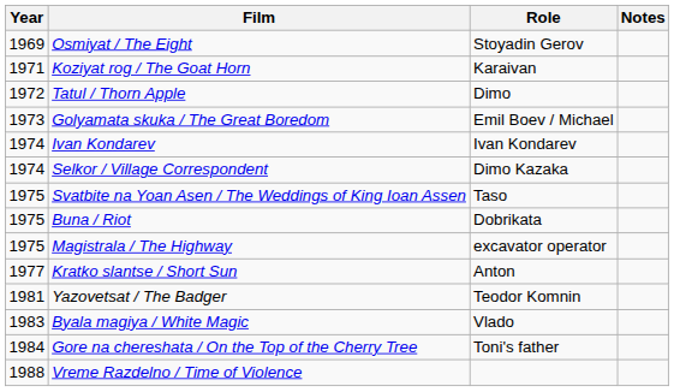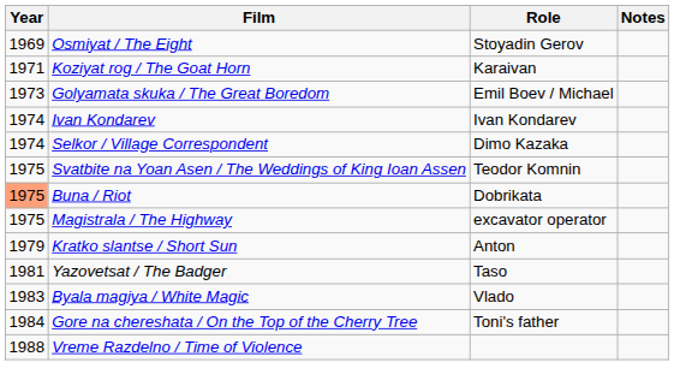- row: 1972 | Tatul / Thorn Apple | Dimo
Svatbite na Yoan Asen / The Weddings of King Ioan Assen | Role: Taso -> Teodor Komnin
Buna / Riot | Year: no background -> lightsalmon background
Kratko slantse / Short Sun | Year: 1977 -> 1979
Yazovetsat / The Badger | Role: Teodor Komnin -> Taso
